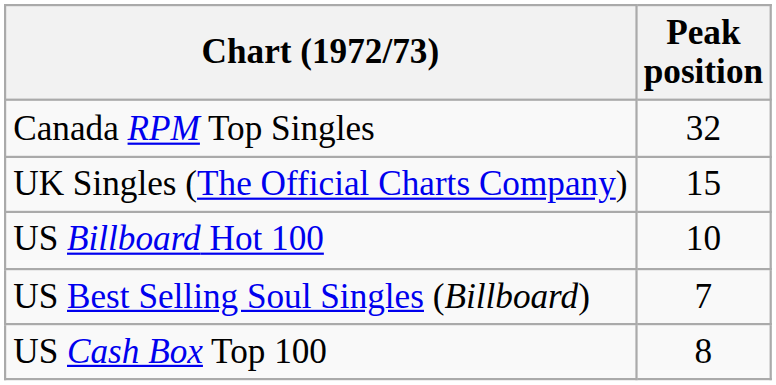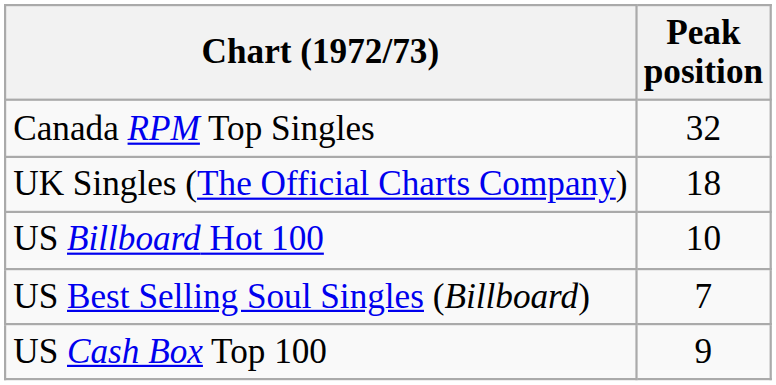UK Singles (The Official Charts Company) | Peak position: 15 -> 18
US Cash Box Top 100 | Peak position: 8 -> 9
